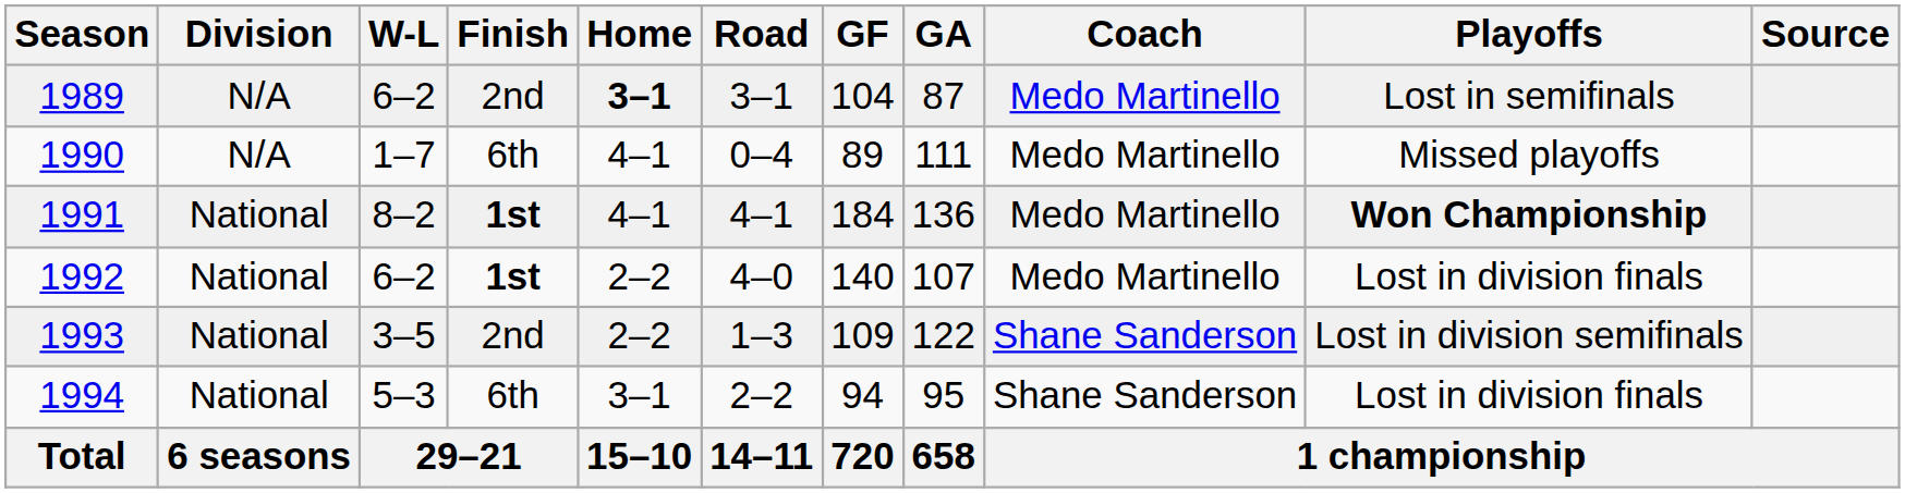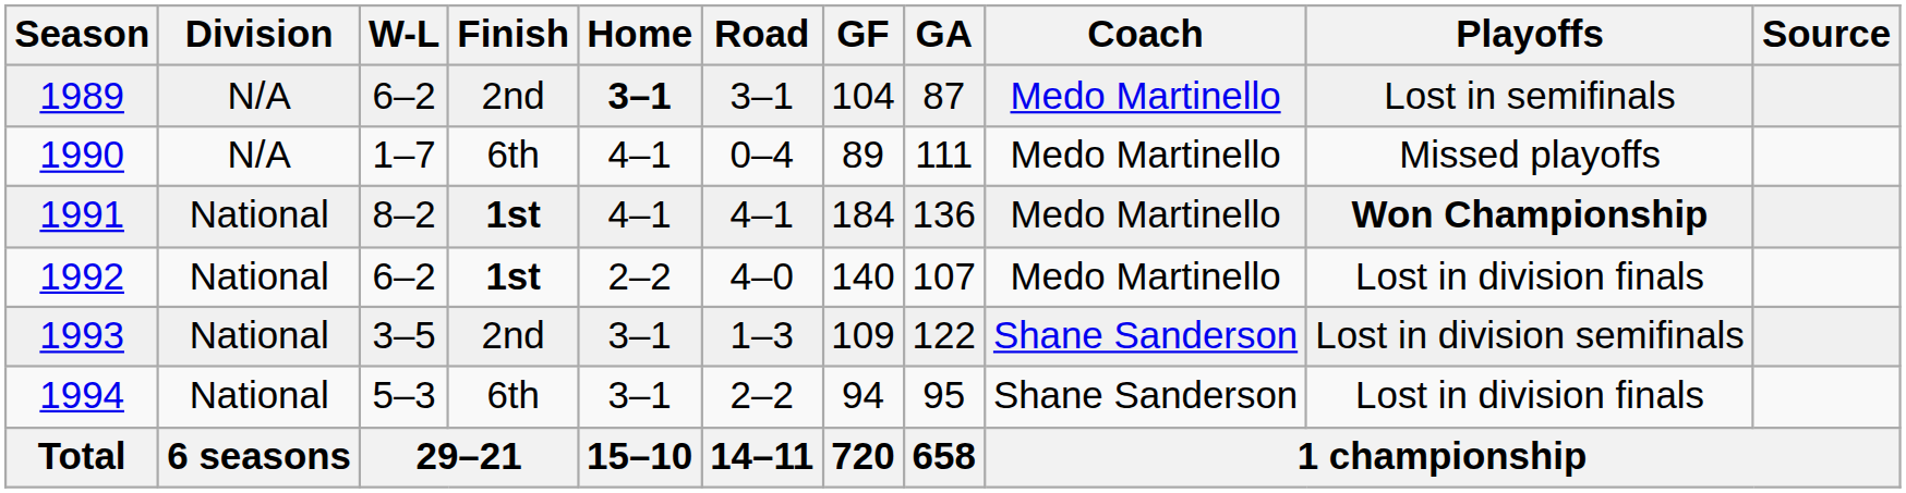1993 | Home: 2–2 -> 3–1
